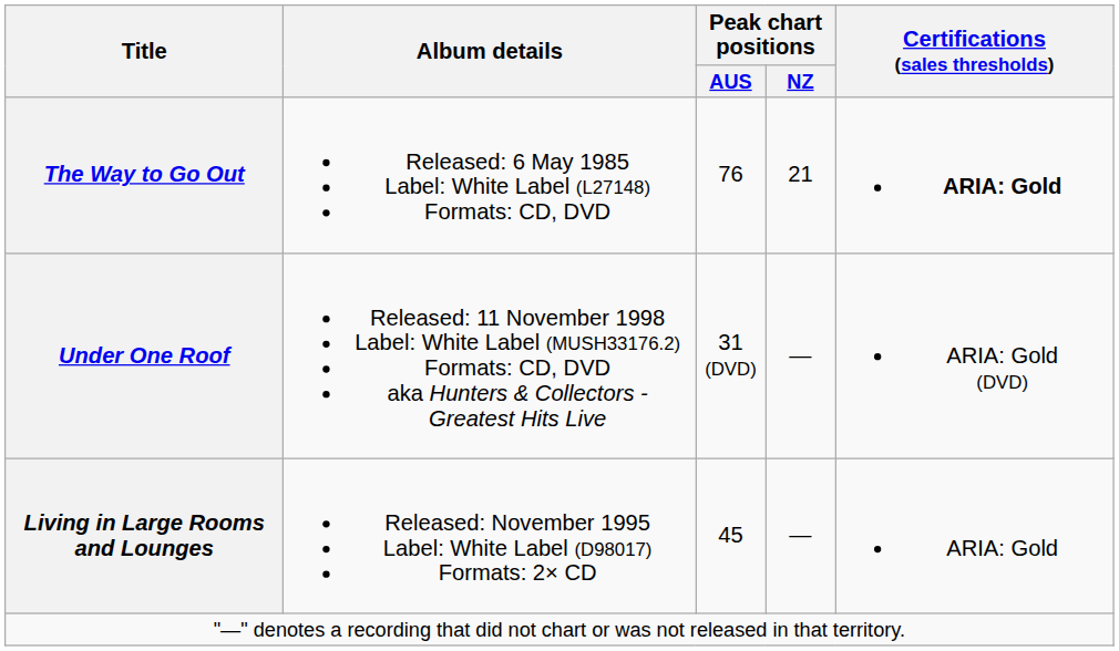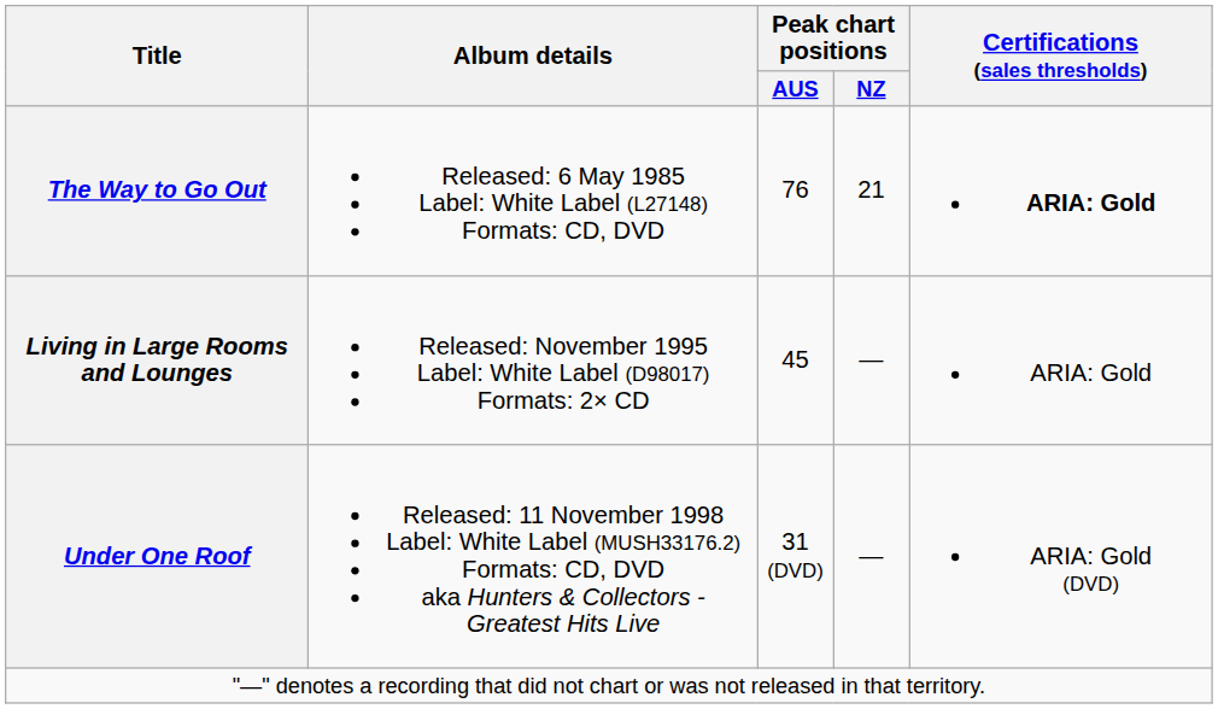rows swapped: Living in Large Rooms and Lounges <-> Under One Roof
